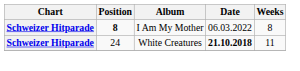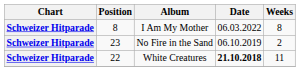I Am My Mother | Position: bold -> normal
+ row: Schweizer Hitparade | 23 | No Fire in the Sand | 06.10.2019 | 2
White Creatures | Position: 24 -> 22
